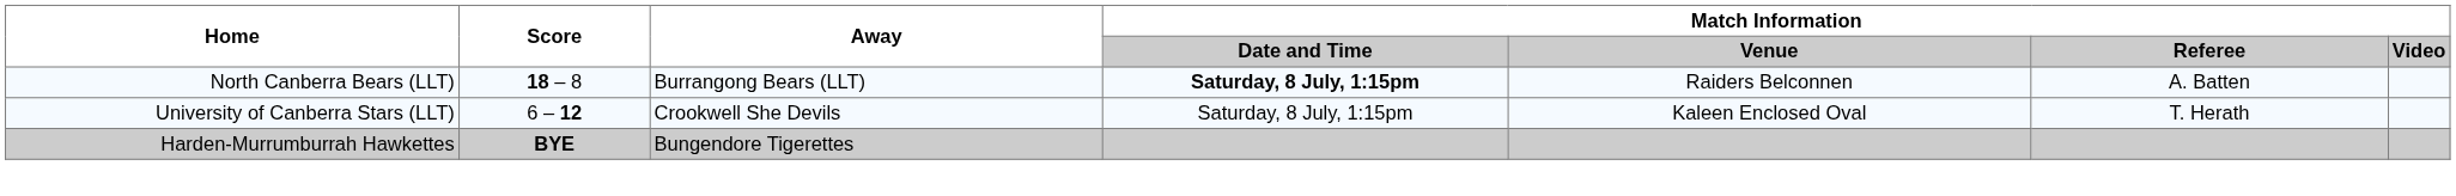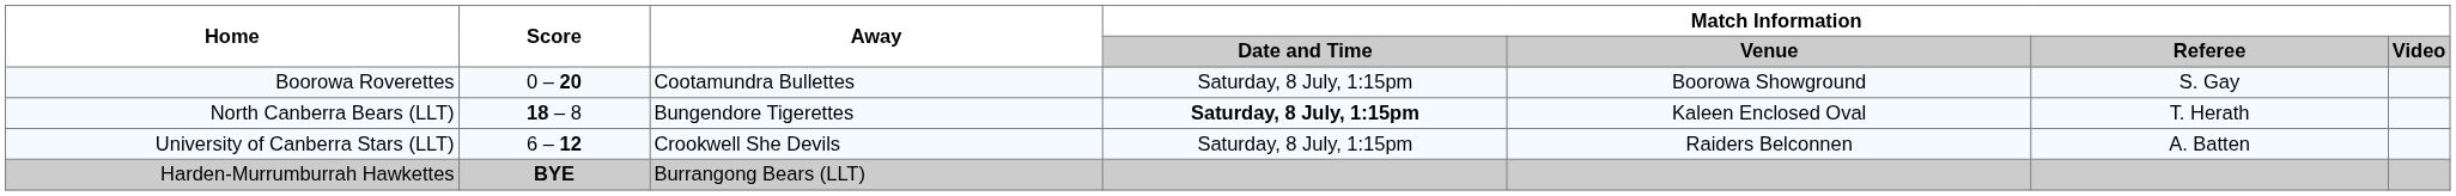+ row: Boorowa Roverettes | 0 – 20 | Cootamundra Bullettes | Saturday, 8 July, 1:15pm | Boorowa Showground | S. Gay
North Canberra Bears (LLT) | Away: Burrangong Bears (LLT) -> Bungendore Tigerettes
North Canberra Bears (LLT) | Match Information / Venue: Raiders Belconnen -> Kaleen Enclosed Oval
North Canberra Bears (LLT) | Match Information / Referee: A. Batten -> T. Herath
University of Canberra Stars (LLT) | Match Information / Venue: Kaleen Enclosed Oval -> Raiders Belconnen
University of Canberra Stars (LLT) | Match Information / Referee: T. Herath -> A. Batten
Harden-Murrumburrah Hawkettes | Away: Bungendore Tigerettes -> Burrangong Bears (LLT)
